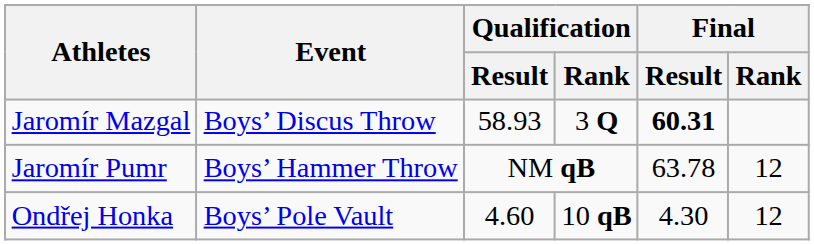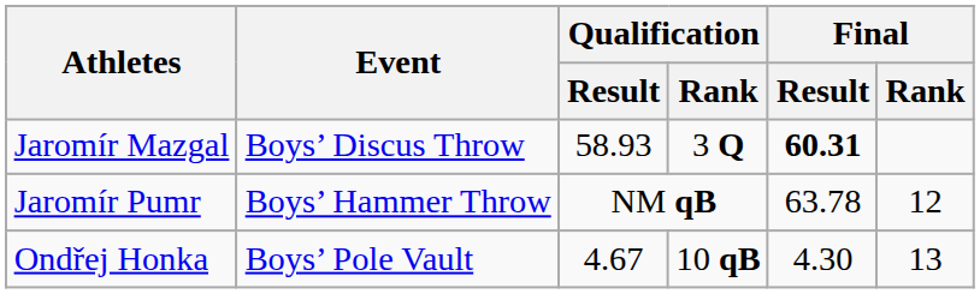Ondřej Honka | Qualification / Result: 4.60 -> 4.67
Ondřej Honka | Final / Rank: 12 -> 13
